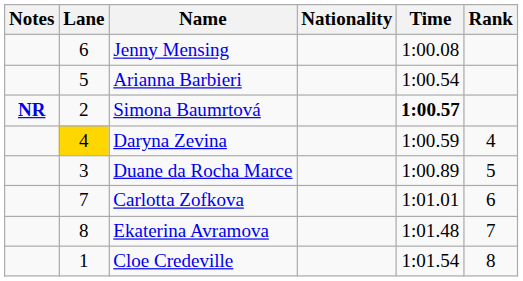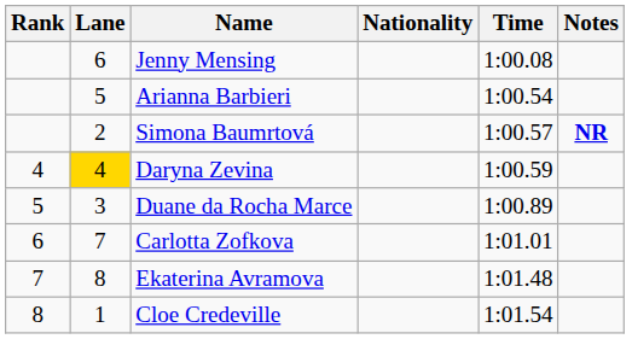columns swapped: Rank <-> Notes
Simona Baumrtová | Time: bold -> normal
